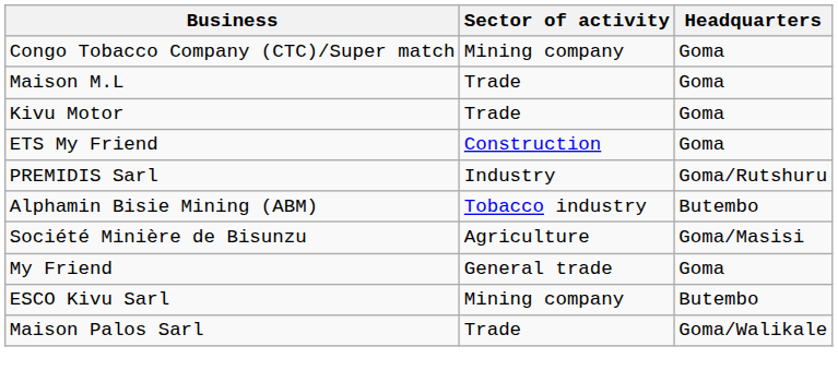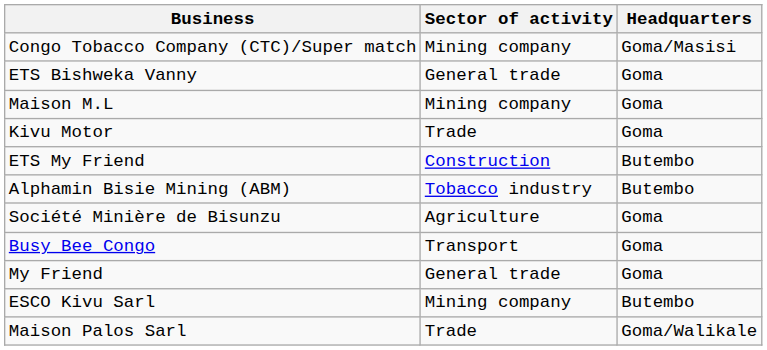Congo Tobacco Company (CTC)/Super match | Headquarters: Goma -> Goma/Masisi
+ row: ETS Bishweka Vanny | General trade | Goma
Maison M.L | Sector of activity: Trade -> Mining company
ETS My Friend | Headquarters: Goma -> Butembo
- row: PREMIDIS Sarl | Industry | Goma/Rutshuru
Société Minière de Bisunzu | Headquarters: Goma/Masisi -> Goma
+ row: Busy Bee Congo | Transport | Goma
